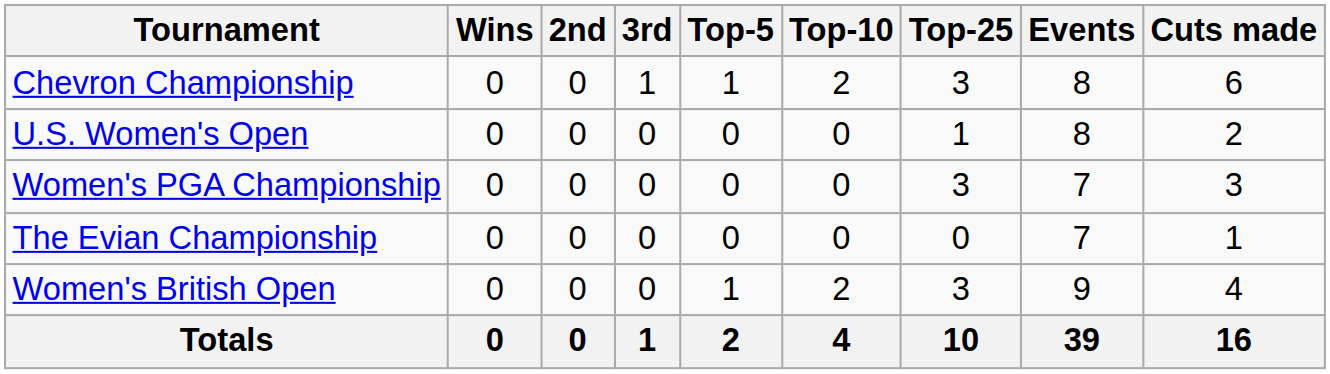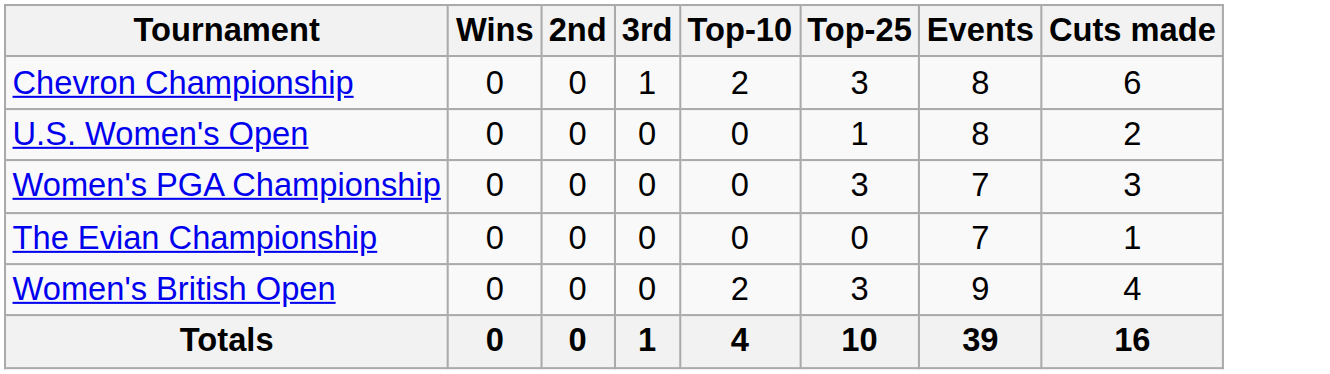- column: Top-5 | 1 | 0 | 0 | 0 | 1 | 2
